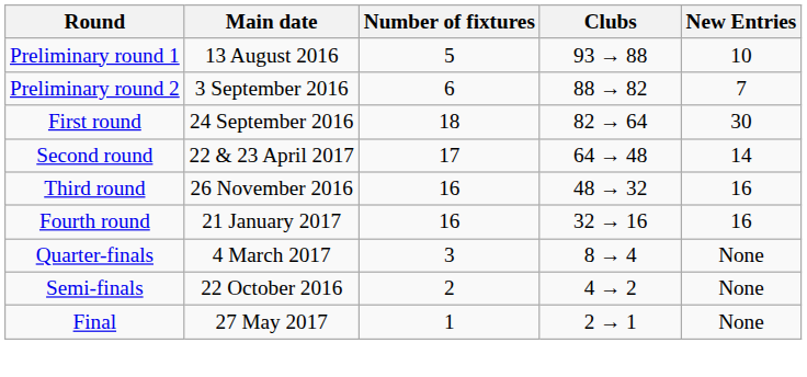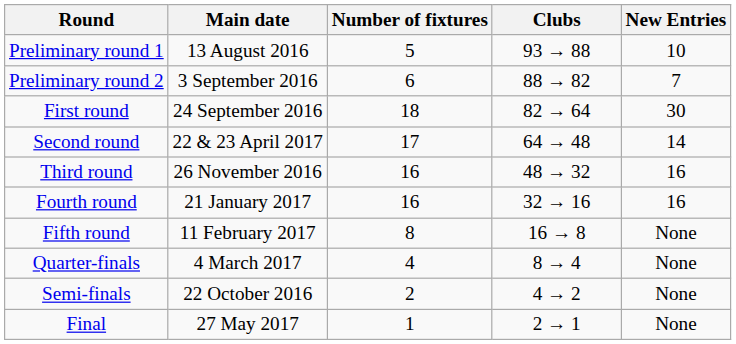+ row: Fifth round | 11 February 2017 | 8 | 16 → 8 | None
Quarter-finals | Number of fixtures: 3 -> 4
